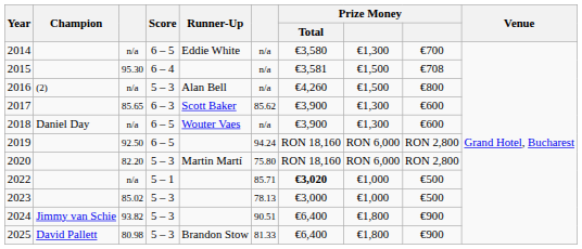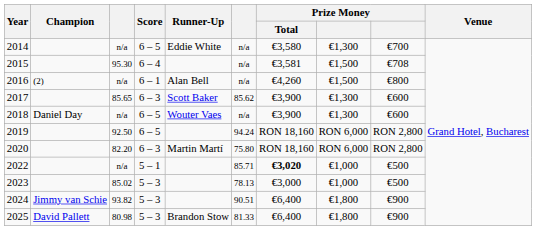2016 | Score: 5 – 3 -> 6 – 1
2020 | Score: 5 – 3 -> 6 – 3
